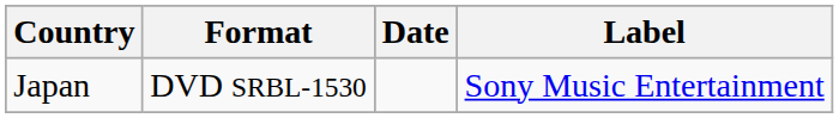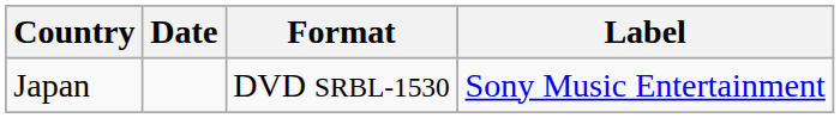columns swapped: Date <-> Format
